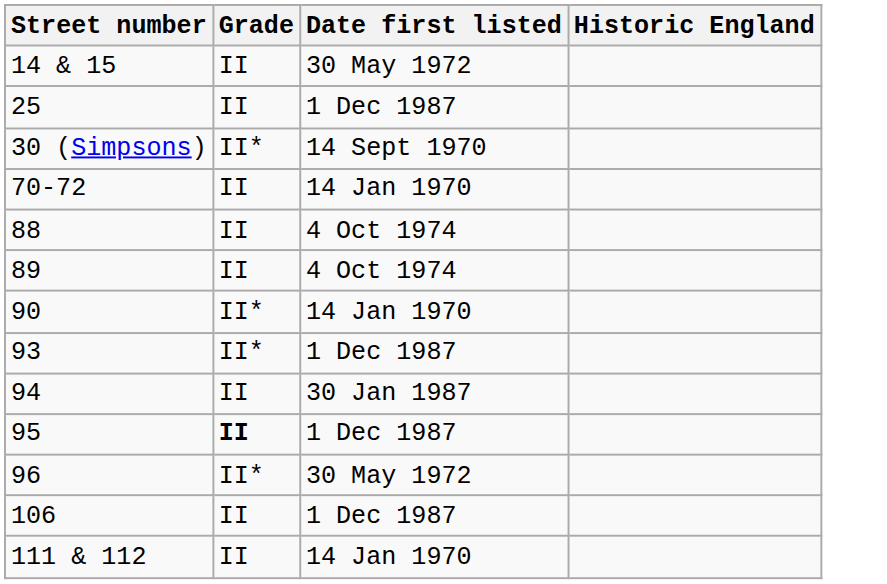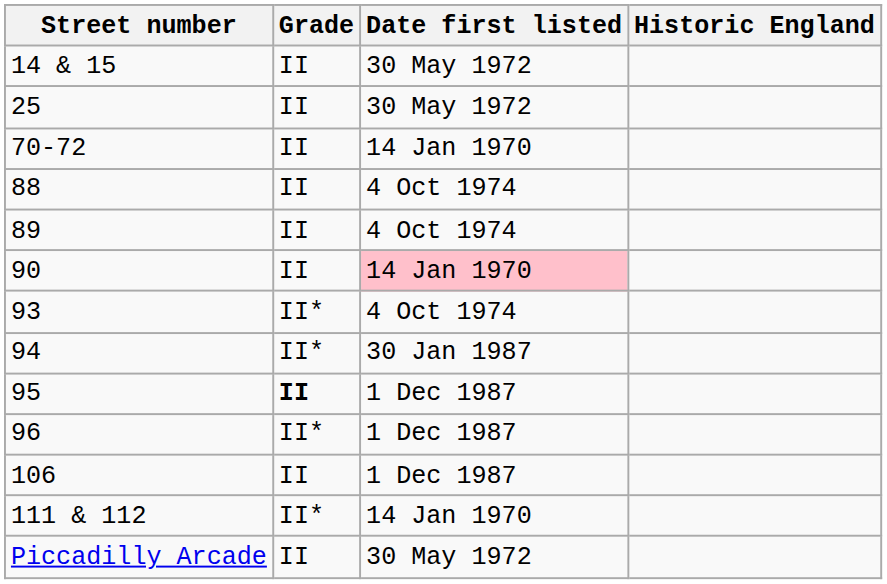25 | Date first listed: 1 Dec 1987 -> 30 May 1972
- row: 30 (Simpsons) | II* | 14 Sept 1970
90 | Grade: II* -> II
90 | Date first listed: no background -> pink background
93 | Date first listed: 1 Dec 1987 -> 4 Oct 1974
94 | Grade: II -> II*
96 | Date first listed: 30 May 1972 -> 1 Dec 1987
111 & 112 | Grade: II -> II*
+ row: Piccadilly Arcade | II | 30 May 1972
